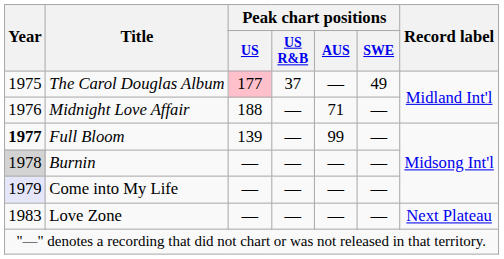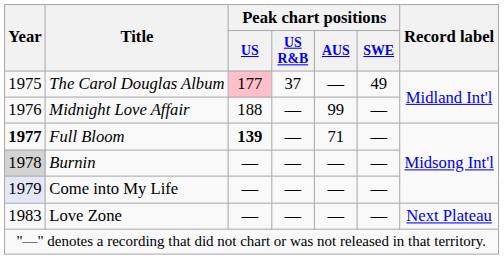Midnight Love Affair | Peak chart positions / AUS: 71 -> 99
Full Bloom | Peak chart positions / US: normal -> bold
Full Bloom | Peak chart positions / AUS: 99 -> 71
